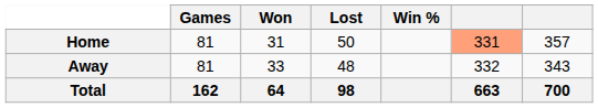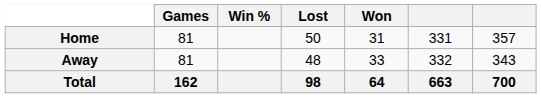columns swapped: Won <-> Win %
Home | column 6: lightsalmon background -> no background
